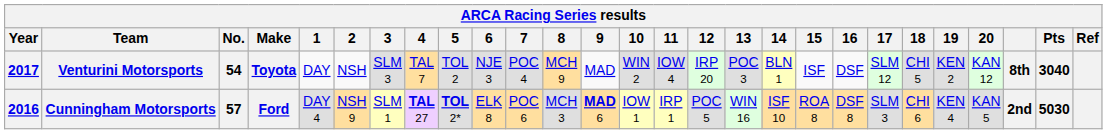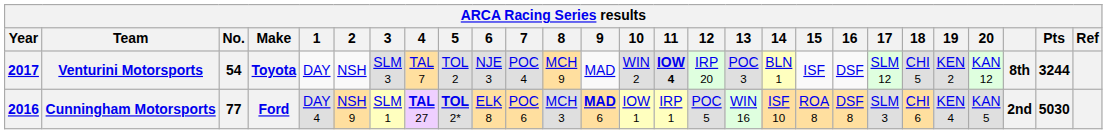Venturini Motorsports | 11: normal -> bold
Venturini Motorsports | Pts: 3040 -> 3244
Cunningham Motorsports | No.: 57 -> 77
